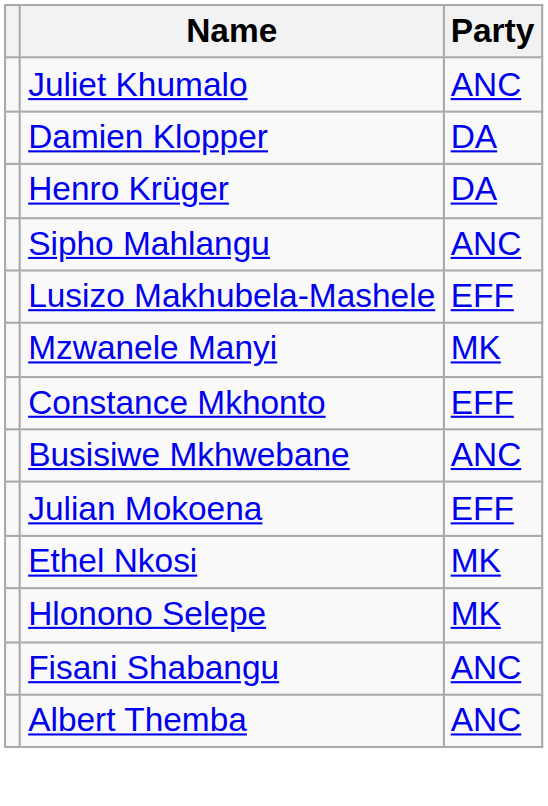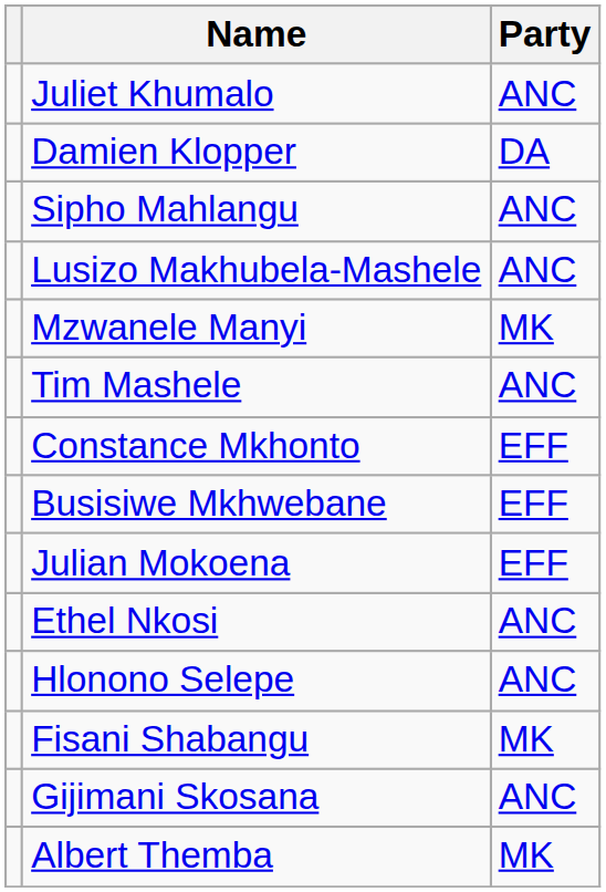- row: Henro Krüger | DA
Lusizo Makhubela-Mashele | Party: EFF -> ANC
+ row: Tim Mashele | ANC
Busisiwe Mkhwebane | Party: ANC -> EFF
Ethel Nkosi | Party: MK -> ANC
Hlonono Selepe | Party: MK -> ANC
Fisani Shabangu | Party: ANC -> MK
+ row: Gijimani Skosana | ANC
Albert Themba | Party: ANC -> MK
